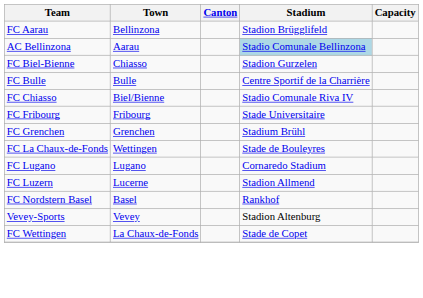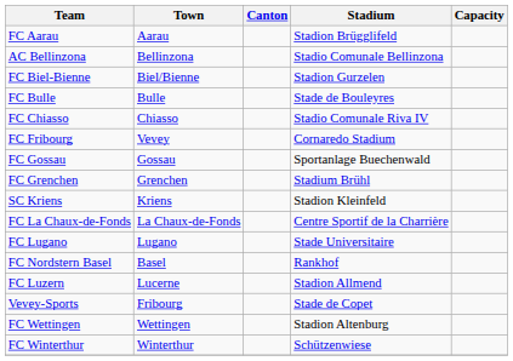FC Aarau | Town: Bellinzona -> Aarau
AC Bellinzona | Town: Aarau -> Bellinzona
AC Bellinzona | Stadium: lightblue background -> no background
FC Biel-Bienne | Town: Chiasso -> Biel/Bienne
FC Bulle | Stadium: Centre Sportif de la Charrière -> Stade de Bouleyres
FC Chiasso | Town: Biel/Bienne -> Chiasso
FC Fribourg | Town: Fribourg -> Vevey
FC Fribourg | Stadium: Stade Universitaire -> Cornaredo Stadium
+ row: FC Gossau | Gossau | Sportanlage Buechenwald
+ row: SC Kriens | Kriens | Stadion Kleinfeld
FC La Chaux-de-Fonds | Town: Wettingen -> La Chaux-de-Fonds
FC La Chaux-de-Fonds | Stadium: Stade de Bouleyres -> Centre Sportif de la Charrière
FC Lugano | Stadium: Cornaredo Stadium -> Stade Universitaire
rows swapped: FC Luzern <-> FC Nordstern Basel
Vevey-Sports | Town: Vevey -> Fribourg
Vevey-Sports | Stadium: Stadion Altenburg -> Stade de Copet
FC Wettingen | Town: La Chaux-de-Fonds -> Wettingen
FC Wettingen | Stadium: Stade de Copet -> Stadion Altenburg
+ row: FC Winterthur | Winterthur | Schützenwiese
